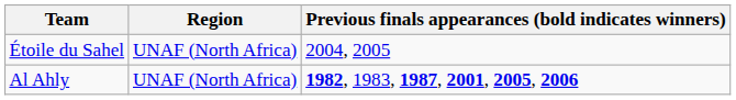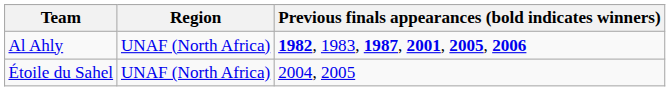rows swapped: Étoile du Sahel <-> Al Ahly
